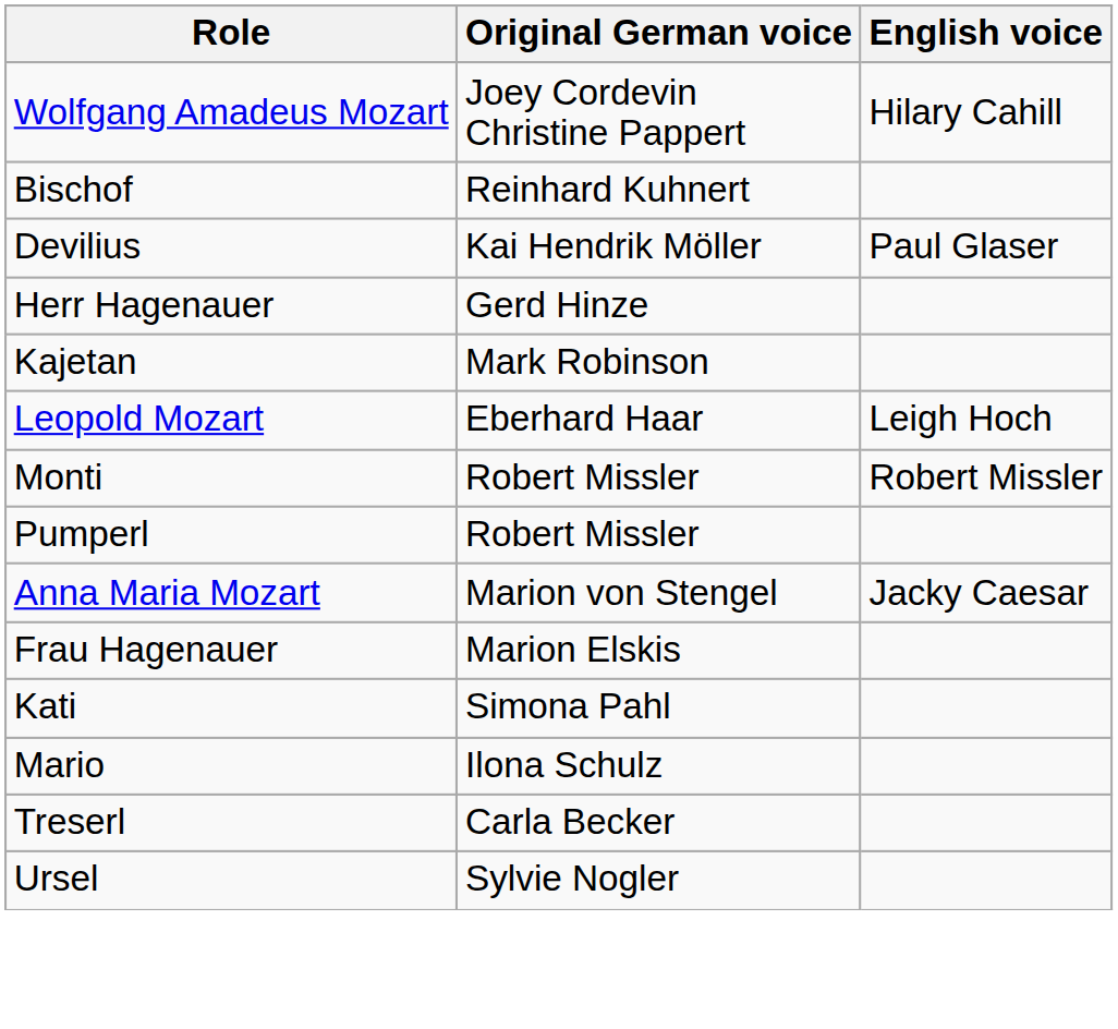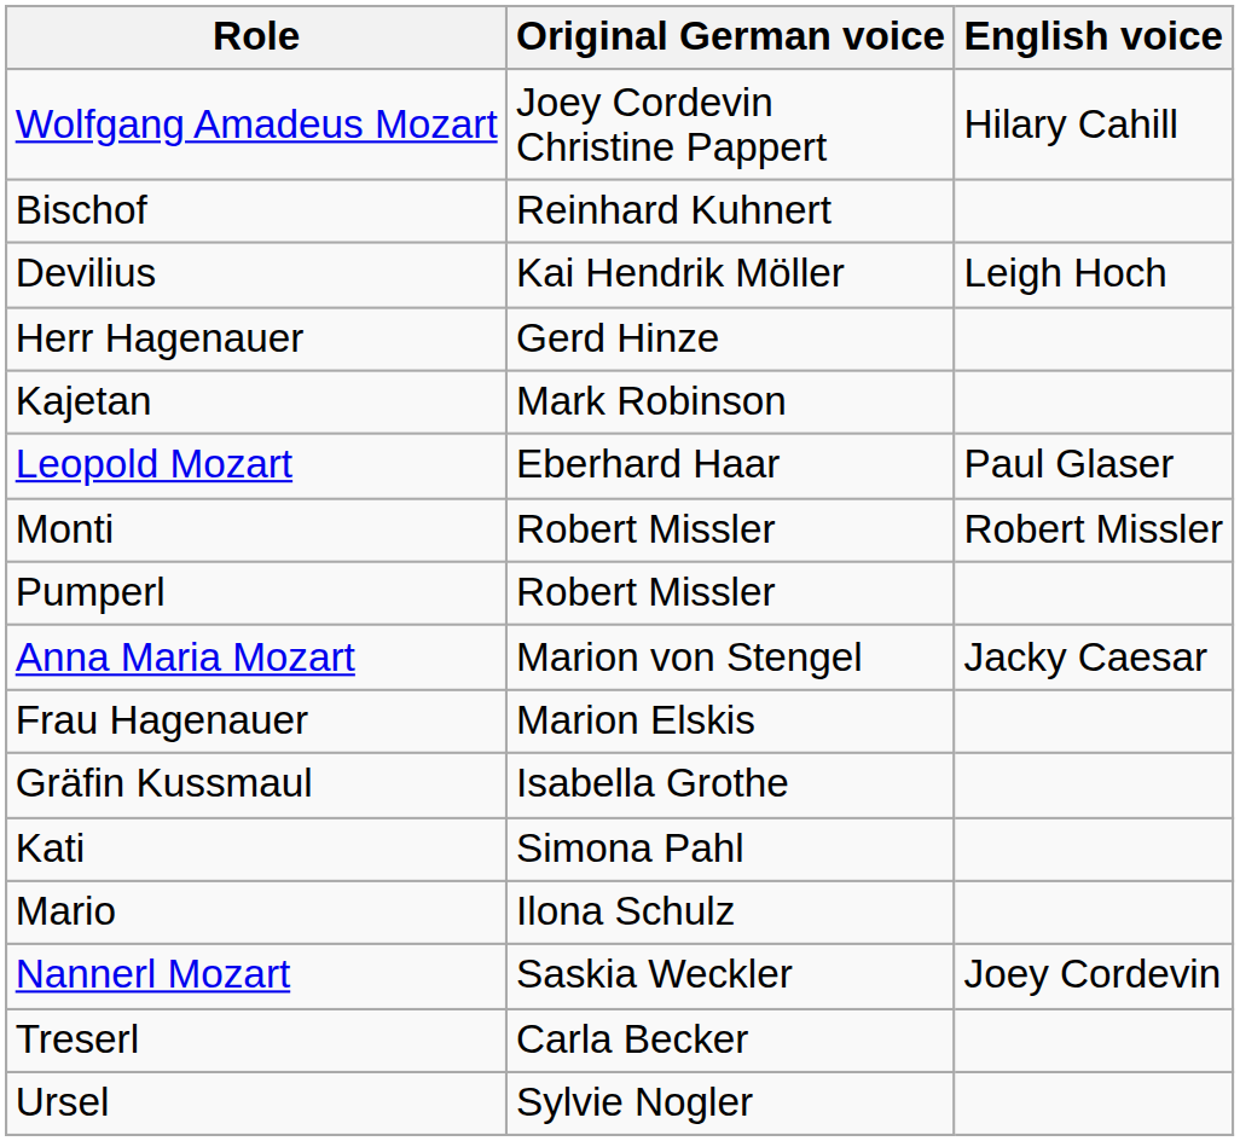Devilius | English voice: Paul Glaser -> Leigh Hoch
Leopold Mozart | English voice: Leigh Hoch -> Paul Glaser
+ row: Gräfin Kussmaul | Isabella Grothe
+ row: Nannerl Mozart | Saskia Weckler | Joey Cordevin
